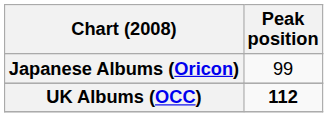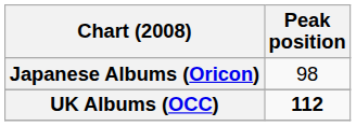Japanese Albums (Oricon) | Peak position: 99 -> 98
